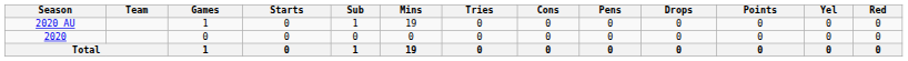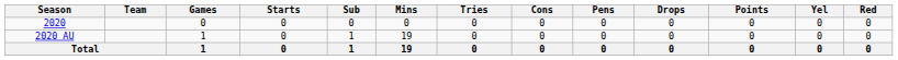rows swapped: 2020 <-> 2020 AU
